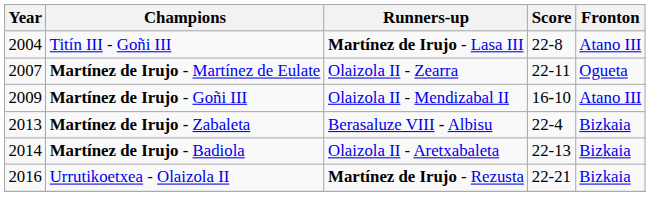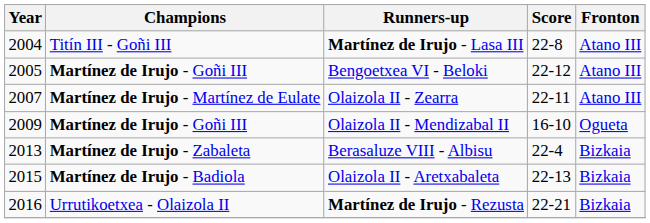+ row: 2005 | Martínez de Irujo - Goñi III | Bengoetxea VI - Beloki | 22-12 | Atano III
Olaizola II - Zearra | Fronton: Ogueta -> Atano III
Olaizola II - Mendizabal II | Fronton: Atano III -> Ogueta
Olaizola II - Aretxabaleta | Year: 2014 -> 2015
